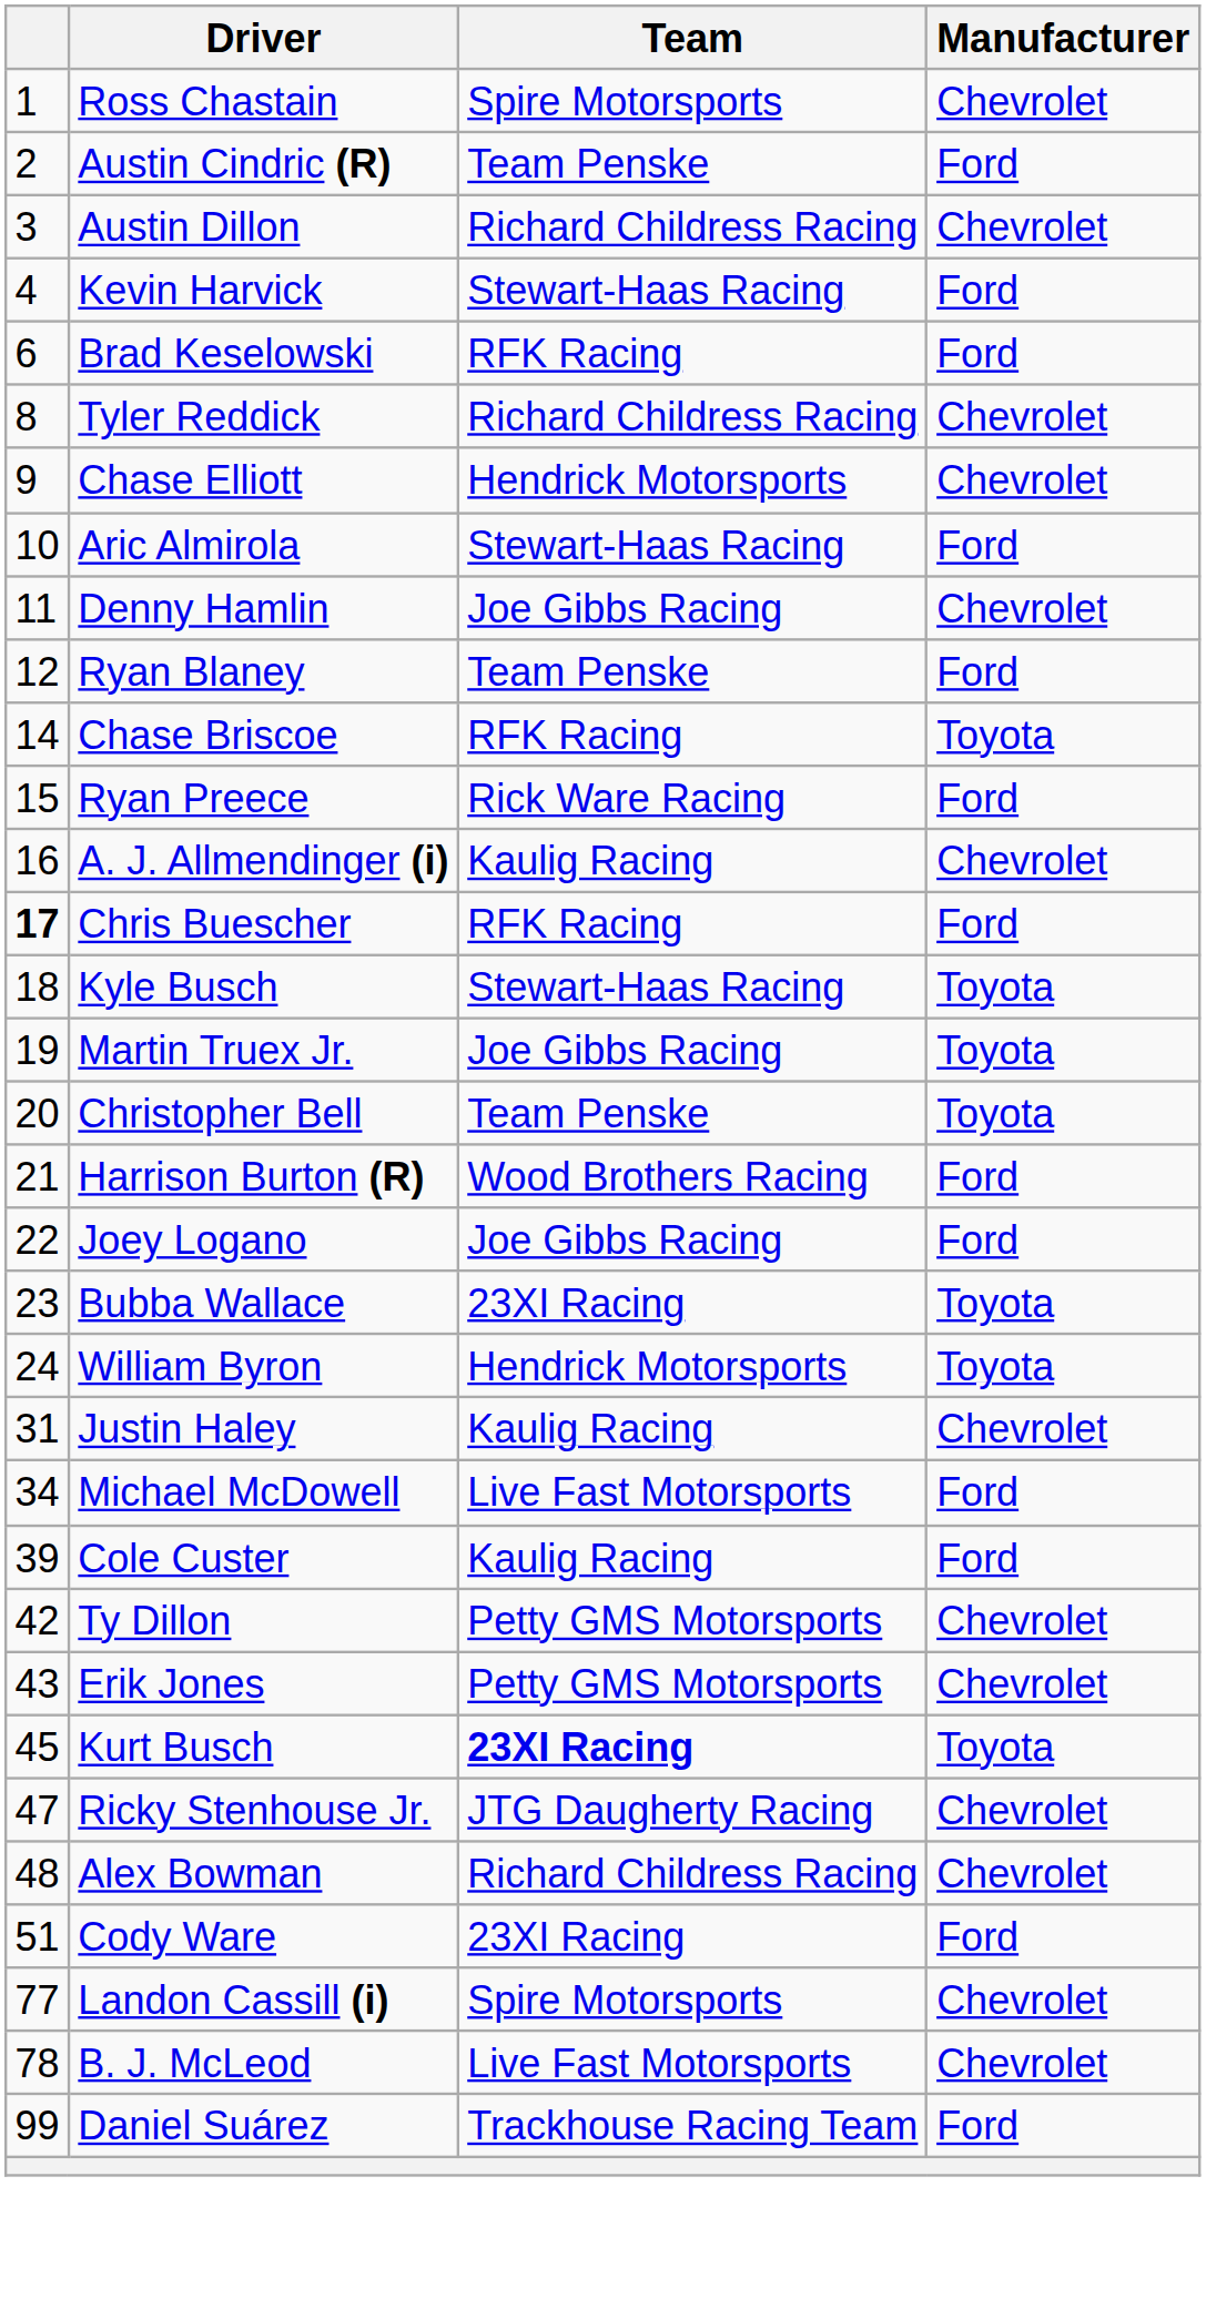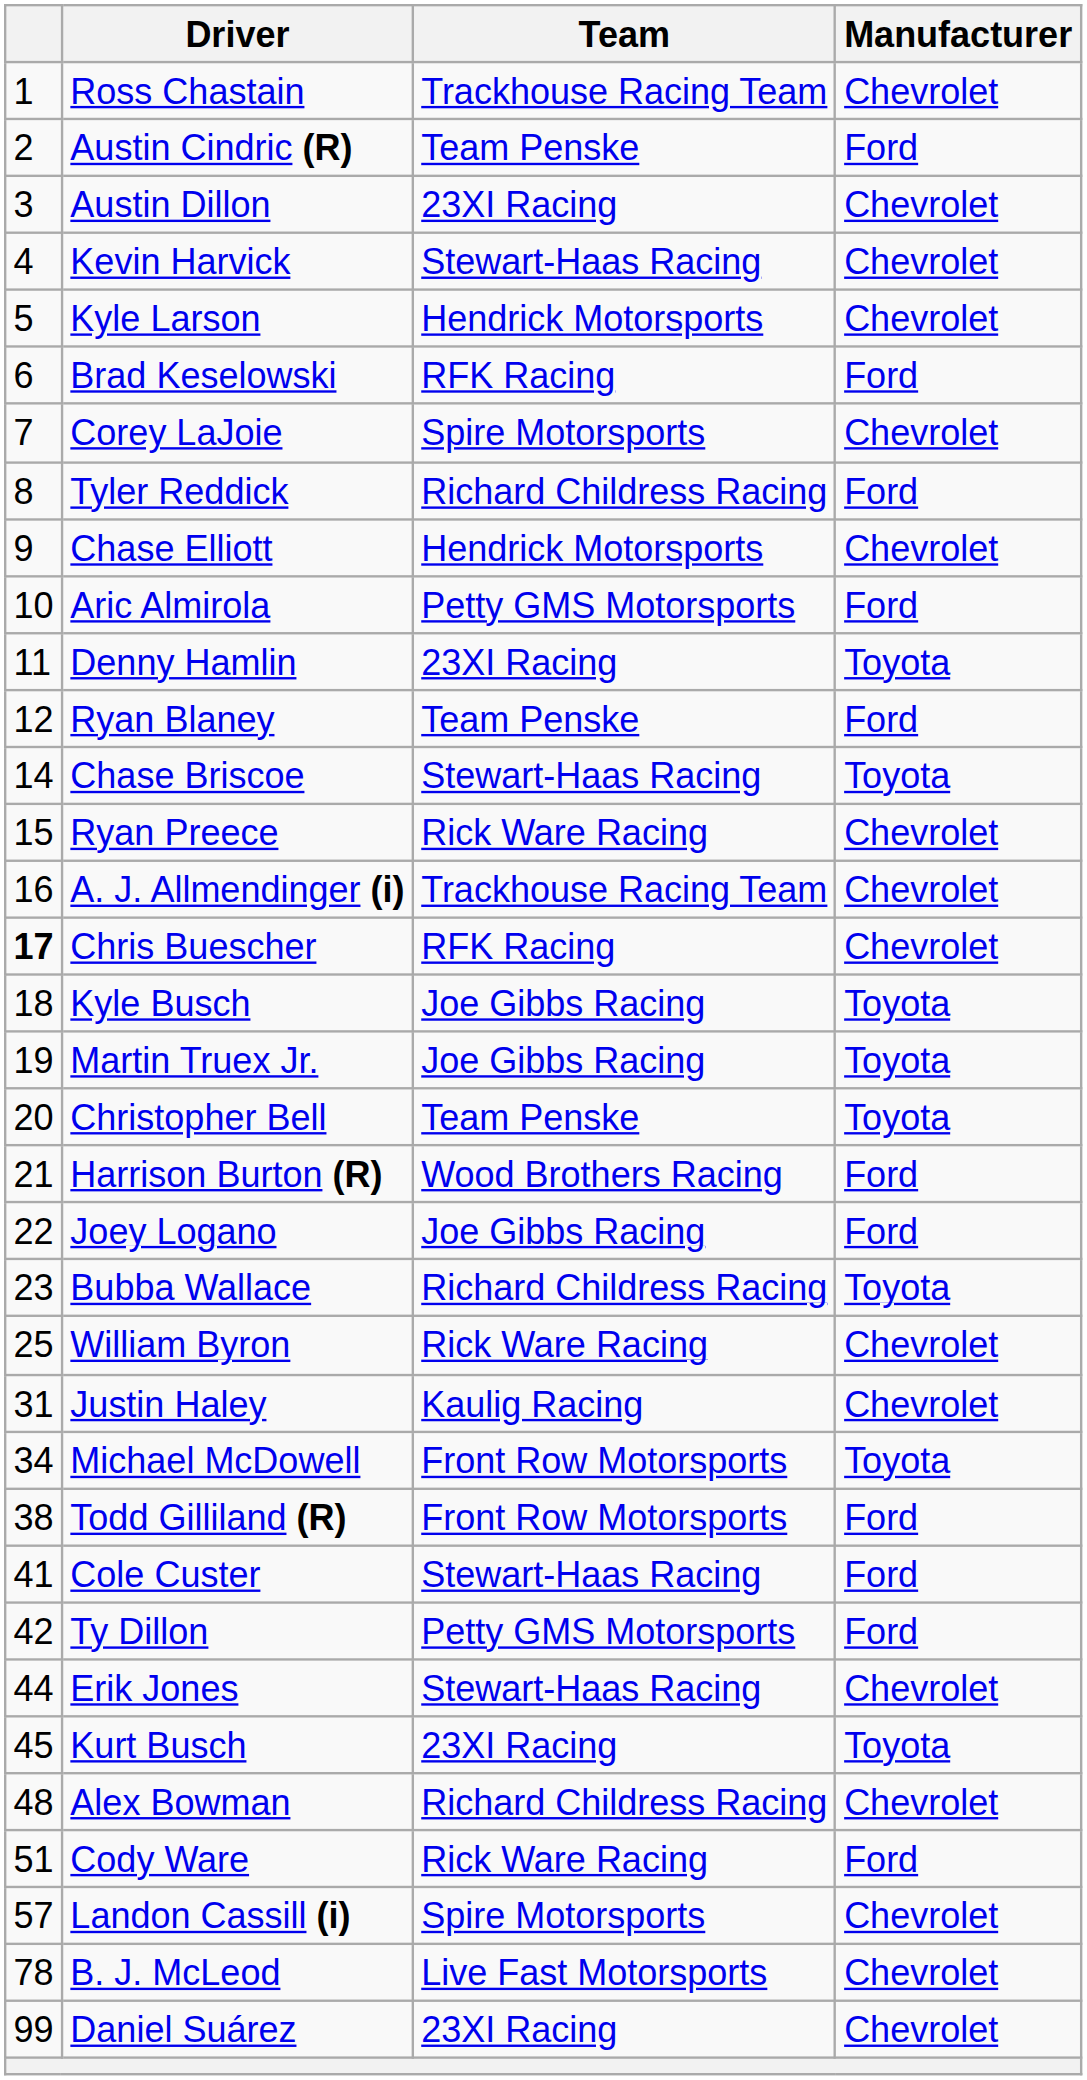Ross Chastain | Team: Spire Motorsports -> Trackhouse Racing Team
Austin Dillon | Team: Richard Childress Racing -> 23XI Racing
Kevin Harvick | Manufacturer: Ford -> Chevrolet
+ row: 5 | Kyle Larson | Hendrick Motorsports | Chevrolet
+ row: 7 | Corey LaJoie | Spire Motorsports | Chevrolet
Tyler Reddick | Manufacturer: Chevrolet -> Ford
Aric Almirola | Team: Stewart-Haas Racing -> Petty GMS Motorsports
Denny Hamlin | Team: Joe Gibbs Racing -> 23XI Racing
Denny Hamlin | Manufacturer: Chevrolet -> Toyota
Chase Briscoe | Team: RFK Racing -> Stewart-Haas Racing
Ryan Preece | Manufacturer: Ford -> Chevrolet
A. J. Allmendinger (i) | Team: Kaulig Racing -> Trackhouse Racing Team
Chris Buescher | Manufacturer: Ford -> Chevrolet
Kyle Busch | Team: Stewart-Haas Racing -> Joe Gibbs Racing
Bubba Wallace | Team: 23XI Racing -> Richard Childress Racing
William Byron | column 1: 24 -> 25
William Byron | Team: Hendrick Motorsports -> Rick Ware Racing
William Byron | Manufacturer: Toyota -> Chevrolet
Michael McDowell | Team: Live Fast Motorsports -> Front Row Motorsports
Michael McDowell | Manufacturer: Ford -> Toyota
+ row: 38 | Todd Gilliland (R) | Front Row Motorsports | Ford
Cole Custer | column 1: 39 -> 41
Cole Custer | Team: Kaulig Racing -> Stewart-Haas Racing
Ty Dillon | Manufacturer: Chevrolet -> Ford
Erik Jones | column 1: 43 -> 44
Erik Jones | Team: Petty GMS Motorsports -> Stewart-Haas Racing
Kurt Busch | Team: bold -> normal
- row: 47 | Ricky Stenhouse Jr. | JTG Daugherty Racing | Chevrolet
Cody Ware | Team: 23XI Racing -> Rick Ware Racing
Landon Cassill (i) | column 1: 77 -> 57
Daniel Suárez | Team: Trackhouse Racing Team -> 23XI Racing
Daniel Suárez | Manufacturer: Ford -> Chevrolet
